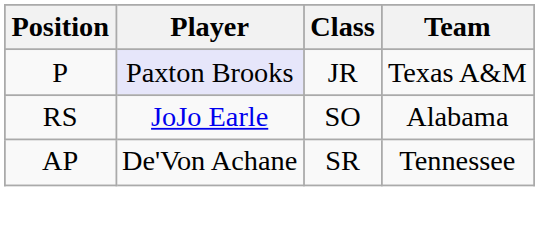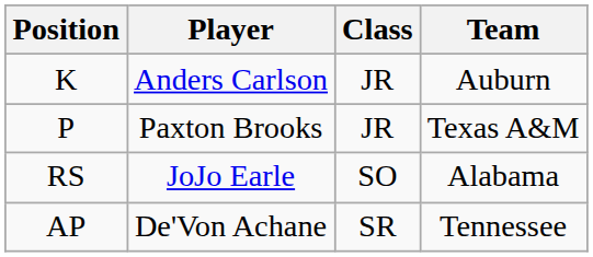+ row: K | Anders Carlson | JR | Auburn
P | Player: lavender background -> no background
